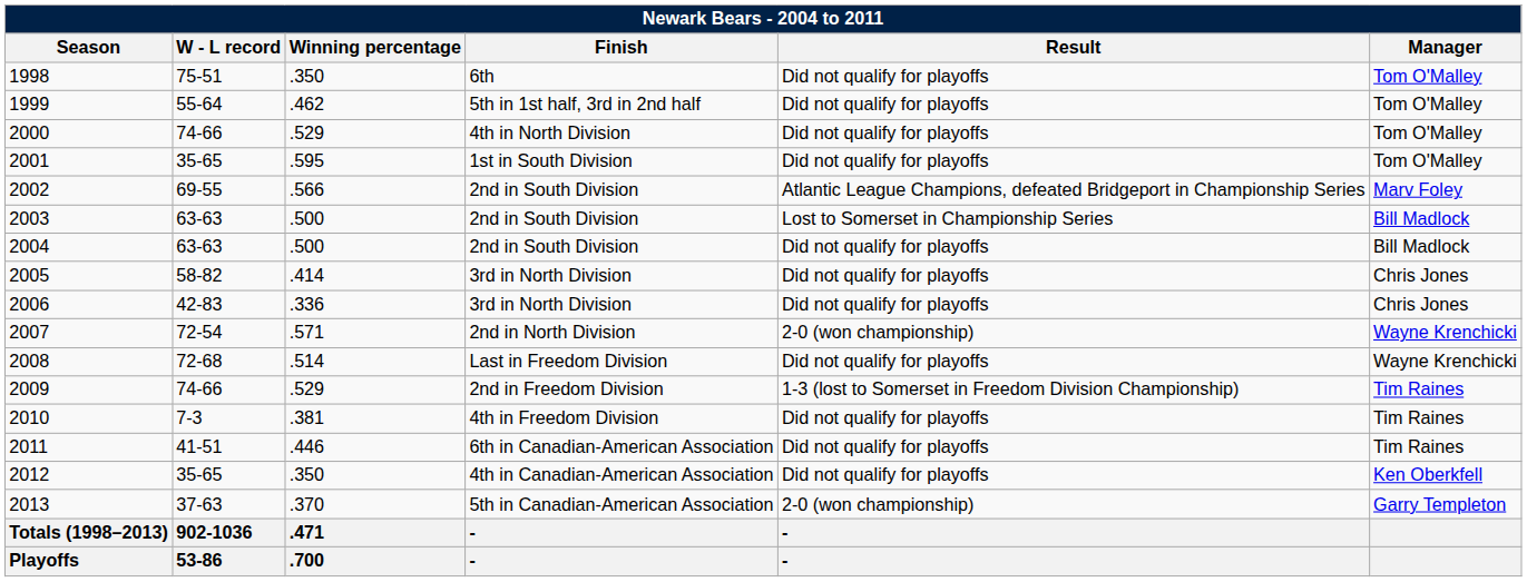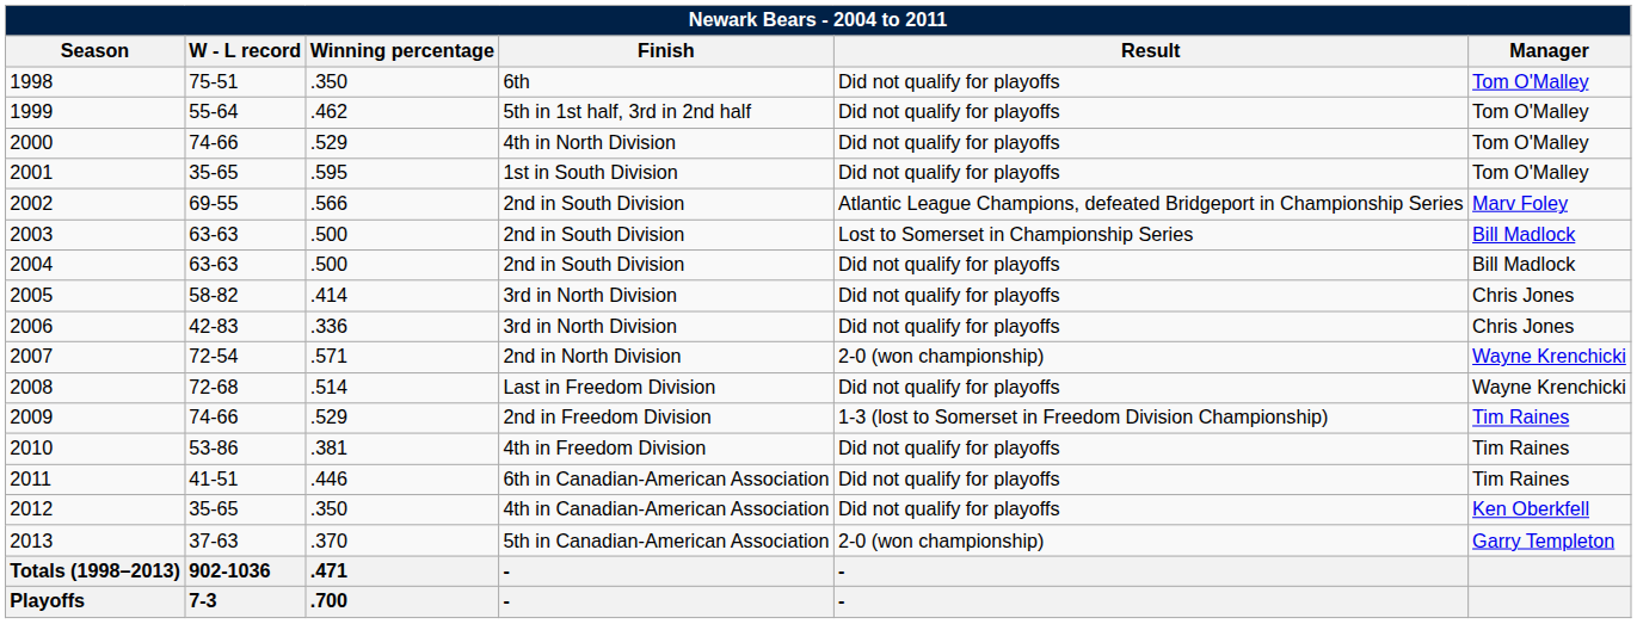2010 | W - L record: 7-3 -> 53-86
Playoffs | W - L record: 53-86 -> 7-3
